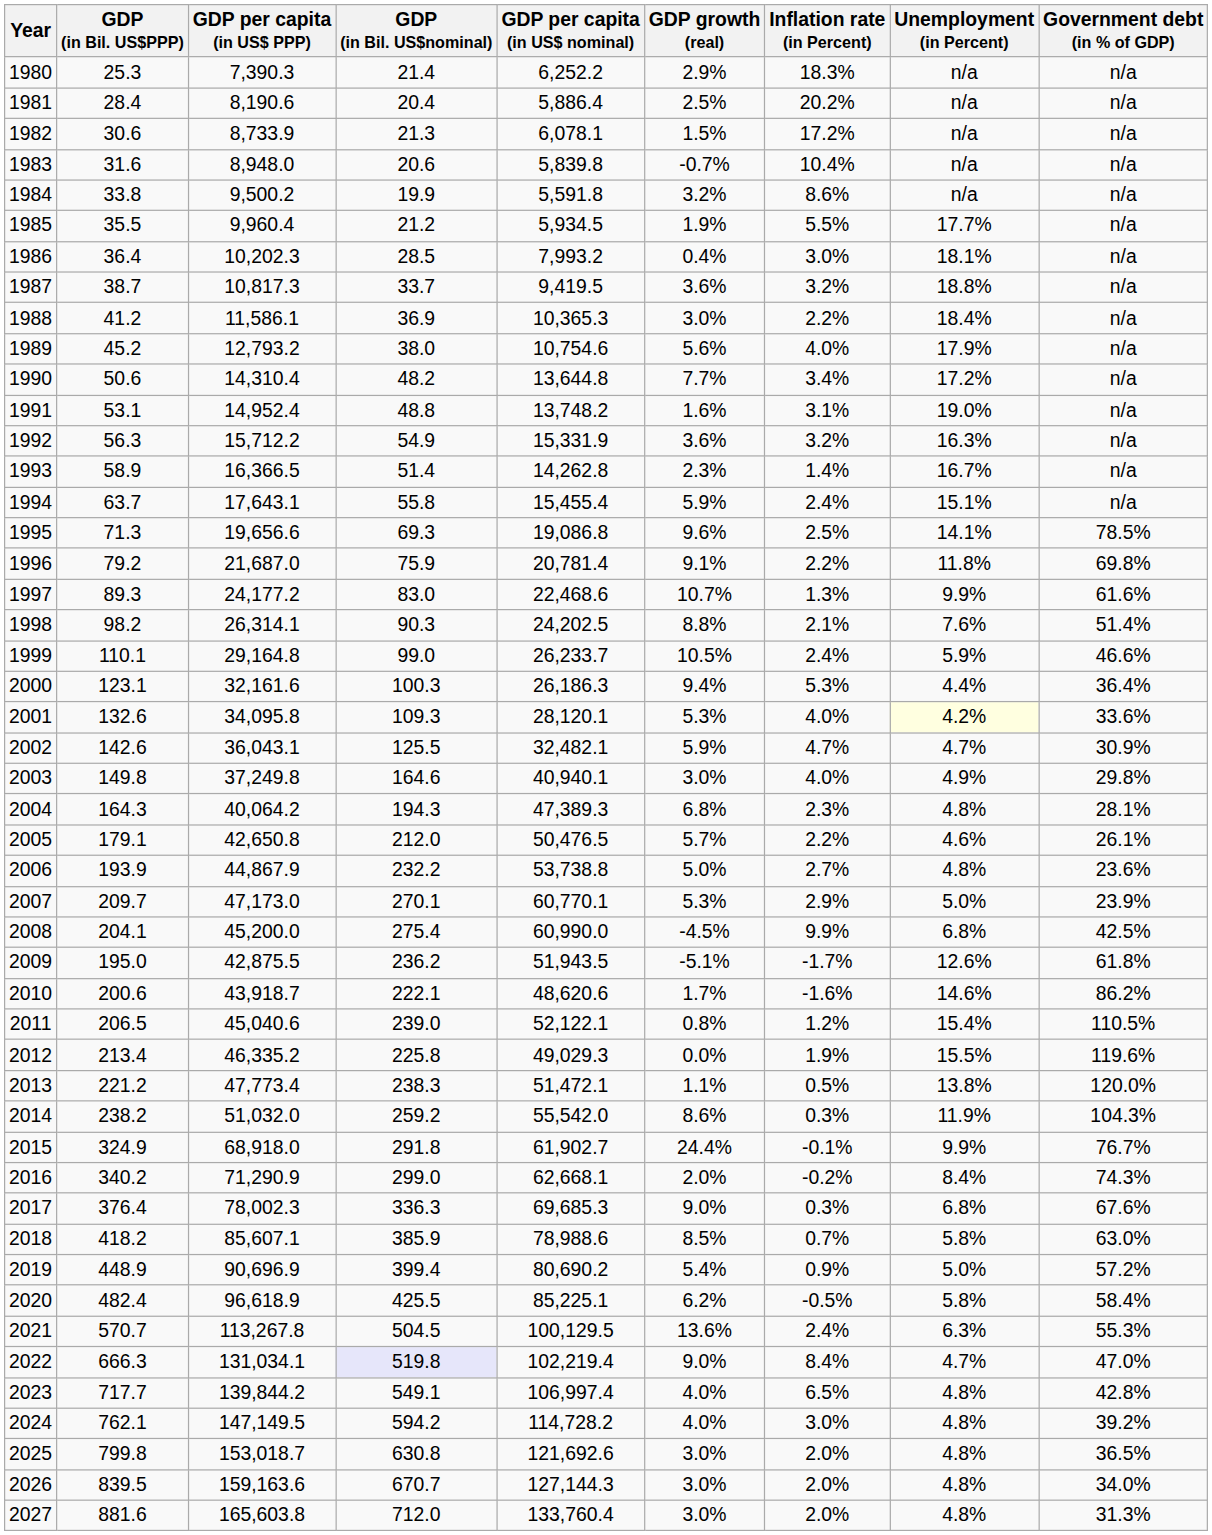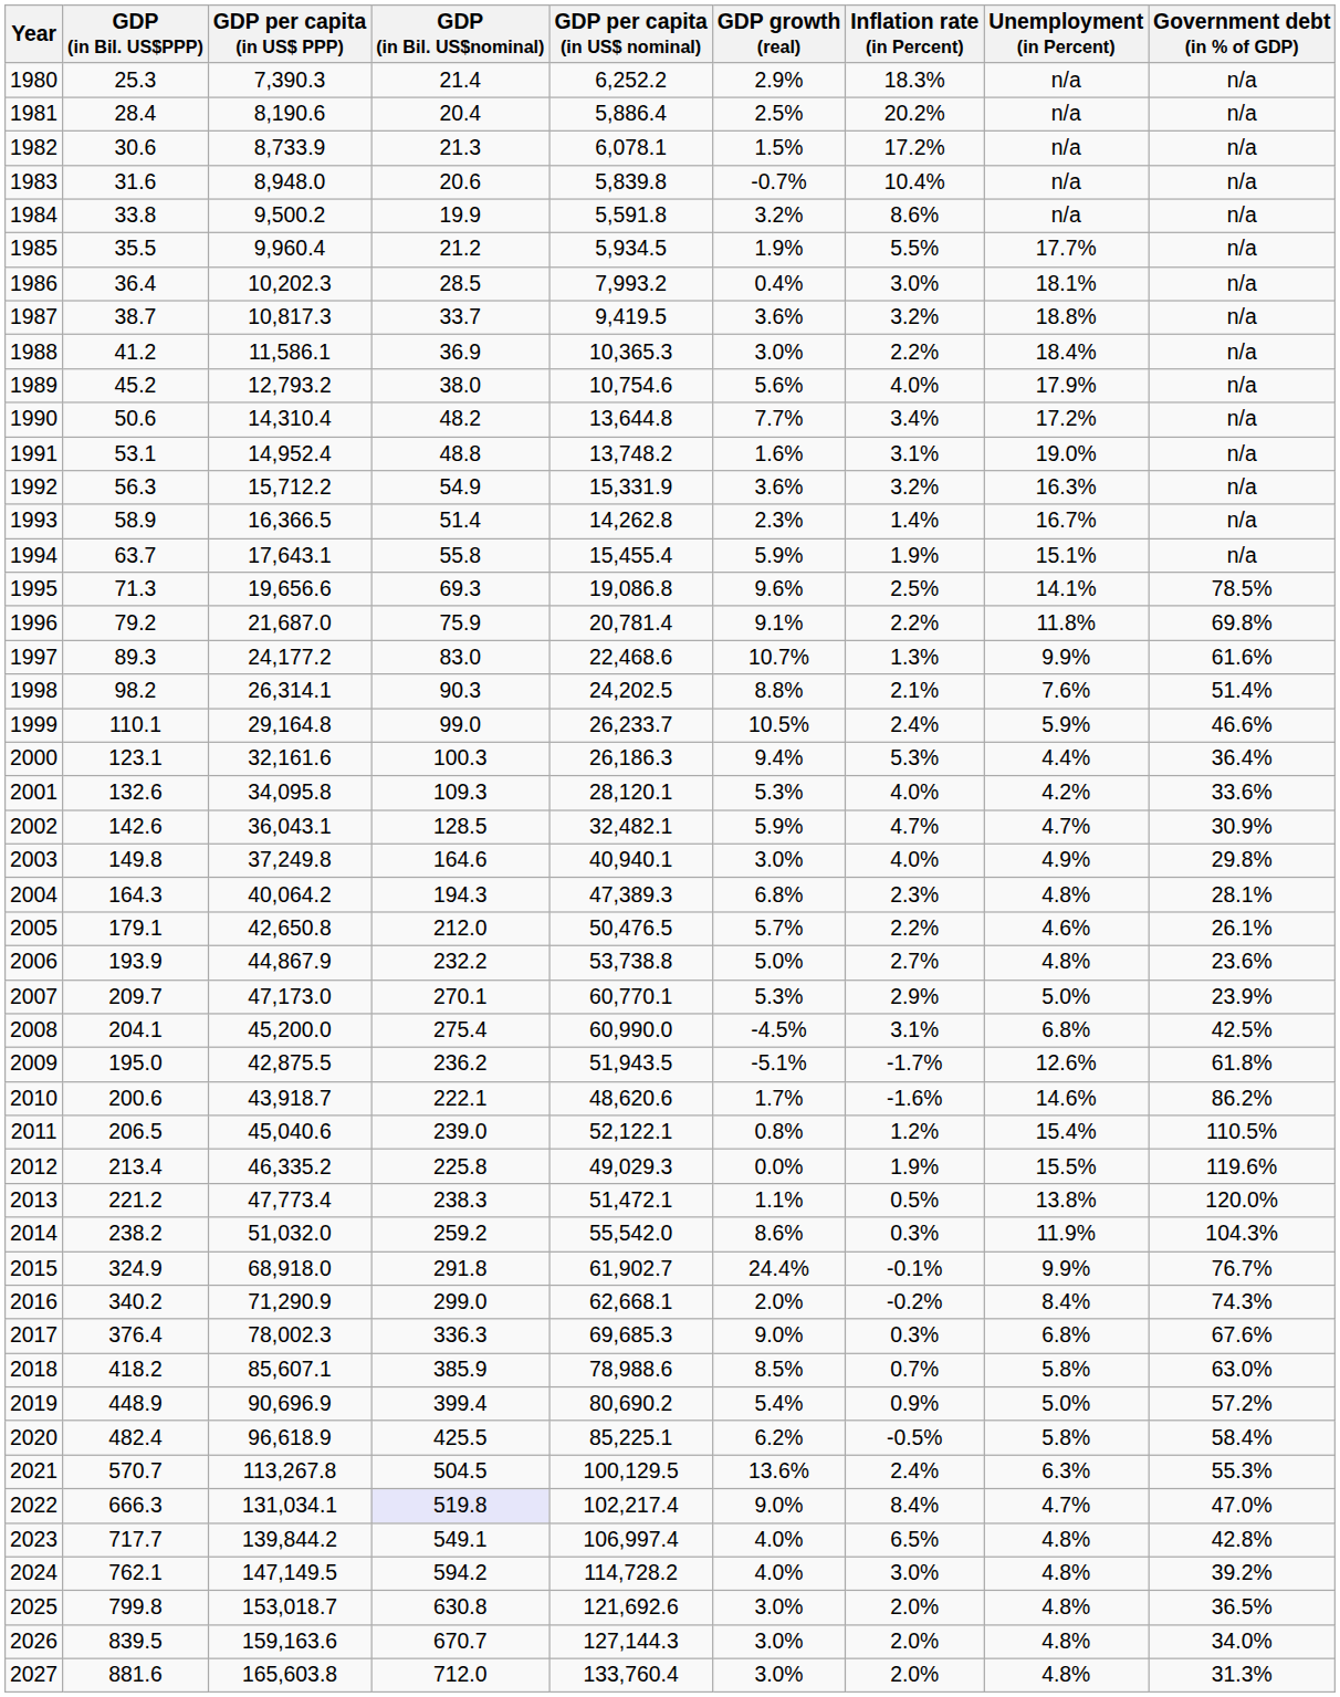1994 | Inflation rate (in Percent): 2.4% -> 1.9%
2001 | Unemployment (in Percent): lightyellow background -> no background
2002 | GDP (in Bil. US$nominal): 125.5 -> 128.5
2008 | Inflation rate (in Percent): 9.9% -> 3.1%
2022 | GDP per capita (in US$ nominal): 102,219.4 -> 102,217.4
